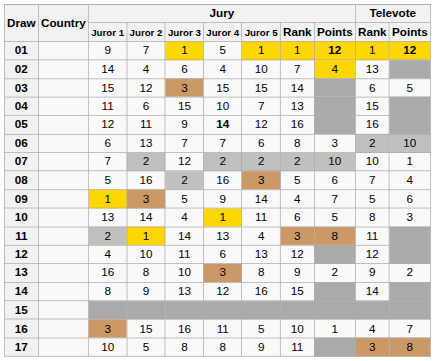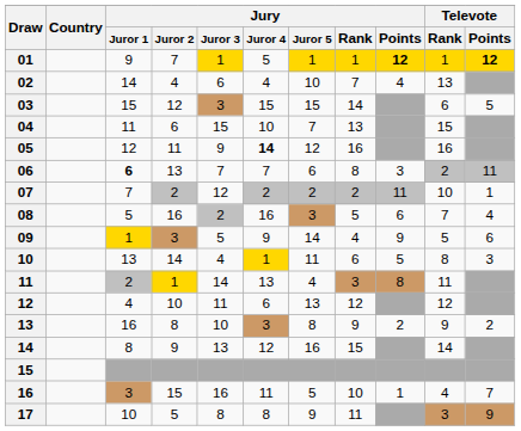02 | Jury / Points: gold background -> no background
06 | Jury / Juror 1: normal -> bold
06 | Televote / Points: 10 -> 11
07 | Jury / Points: 10 -> 11
09 | Jury / Points: 7 -> 9
17 | Televote / Points: 8 -> 9
